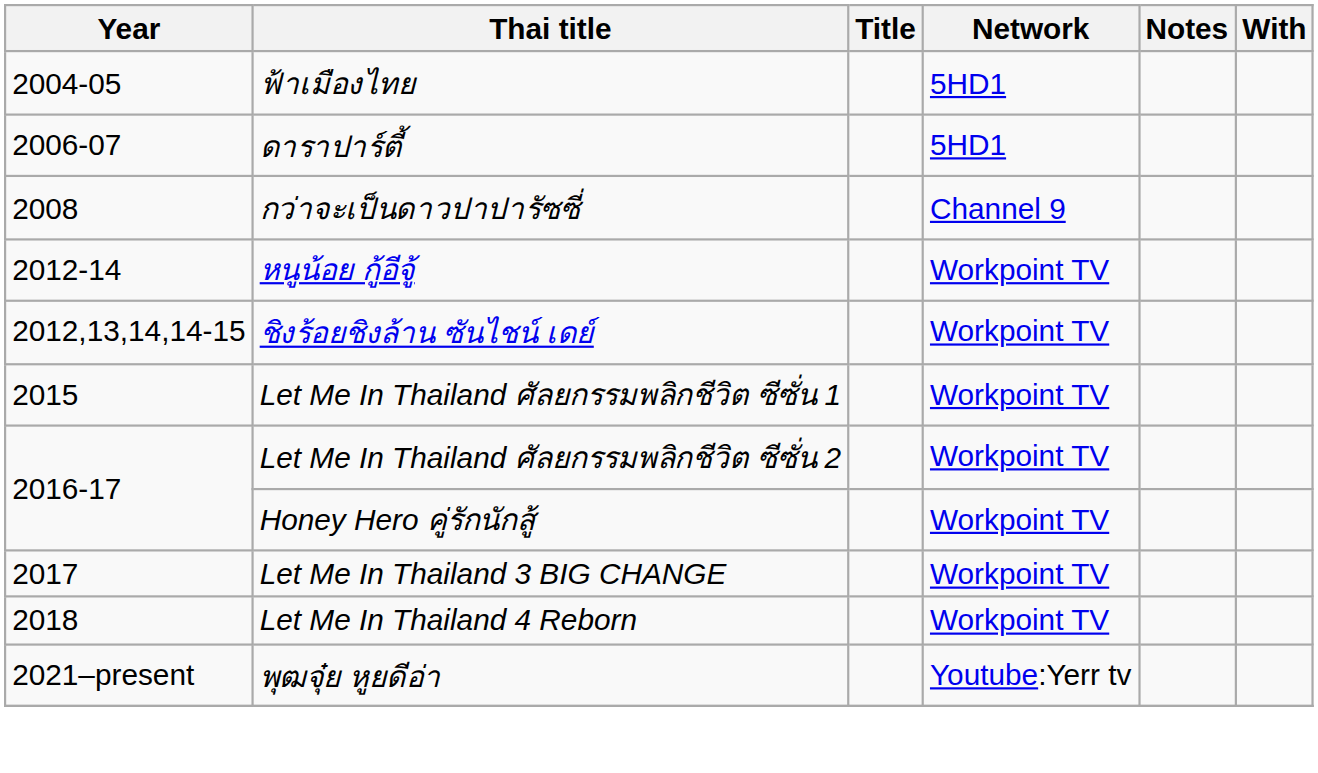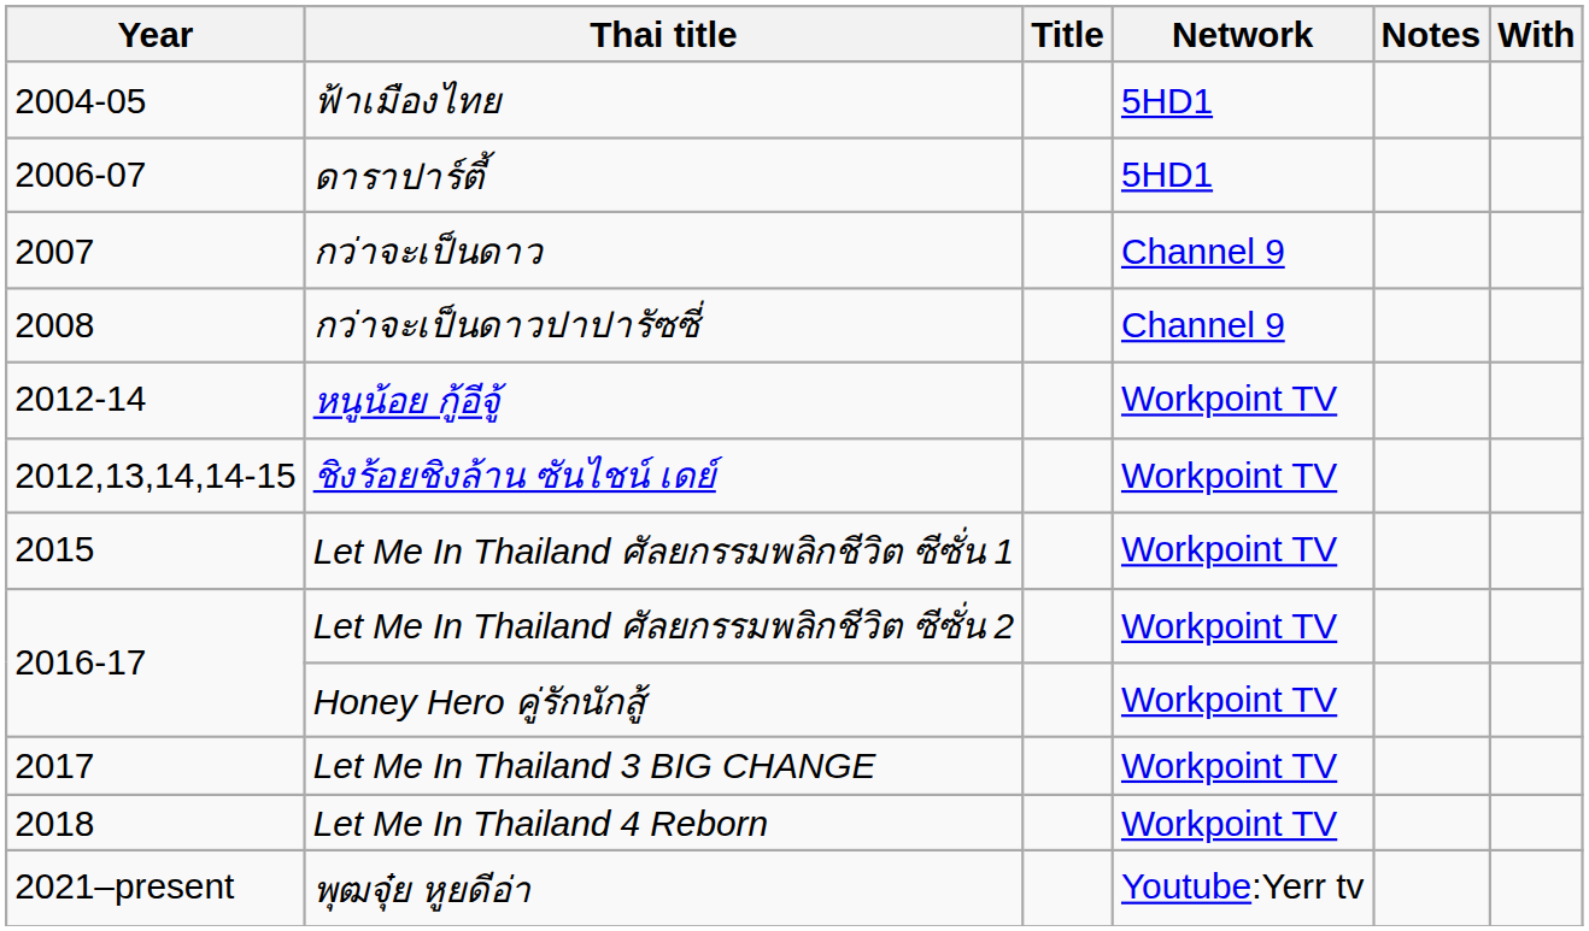+ row: 2007 | กว่าจะเป็นดาว | Channel 9
